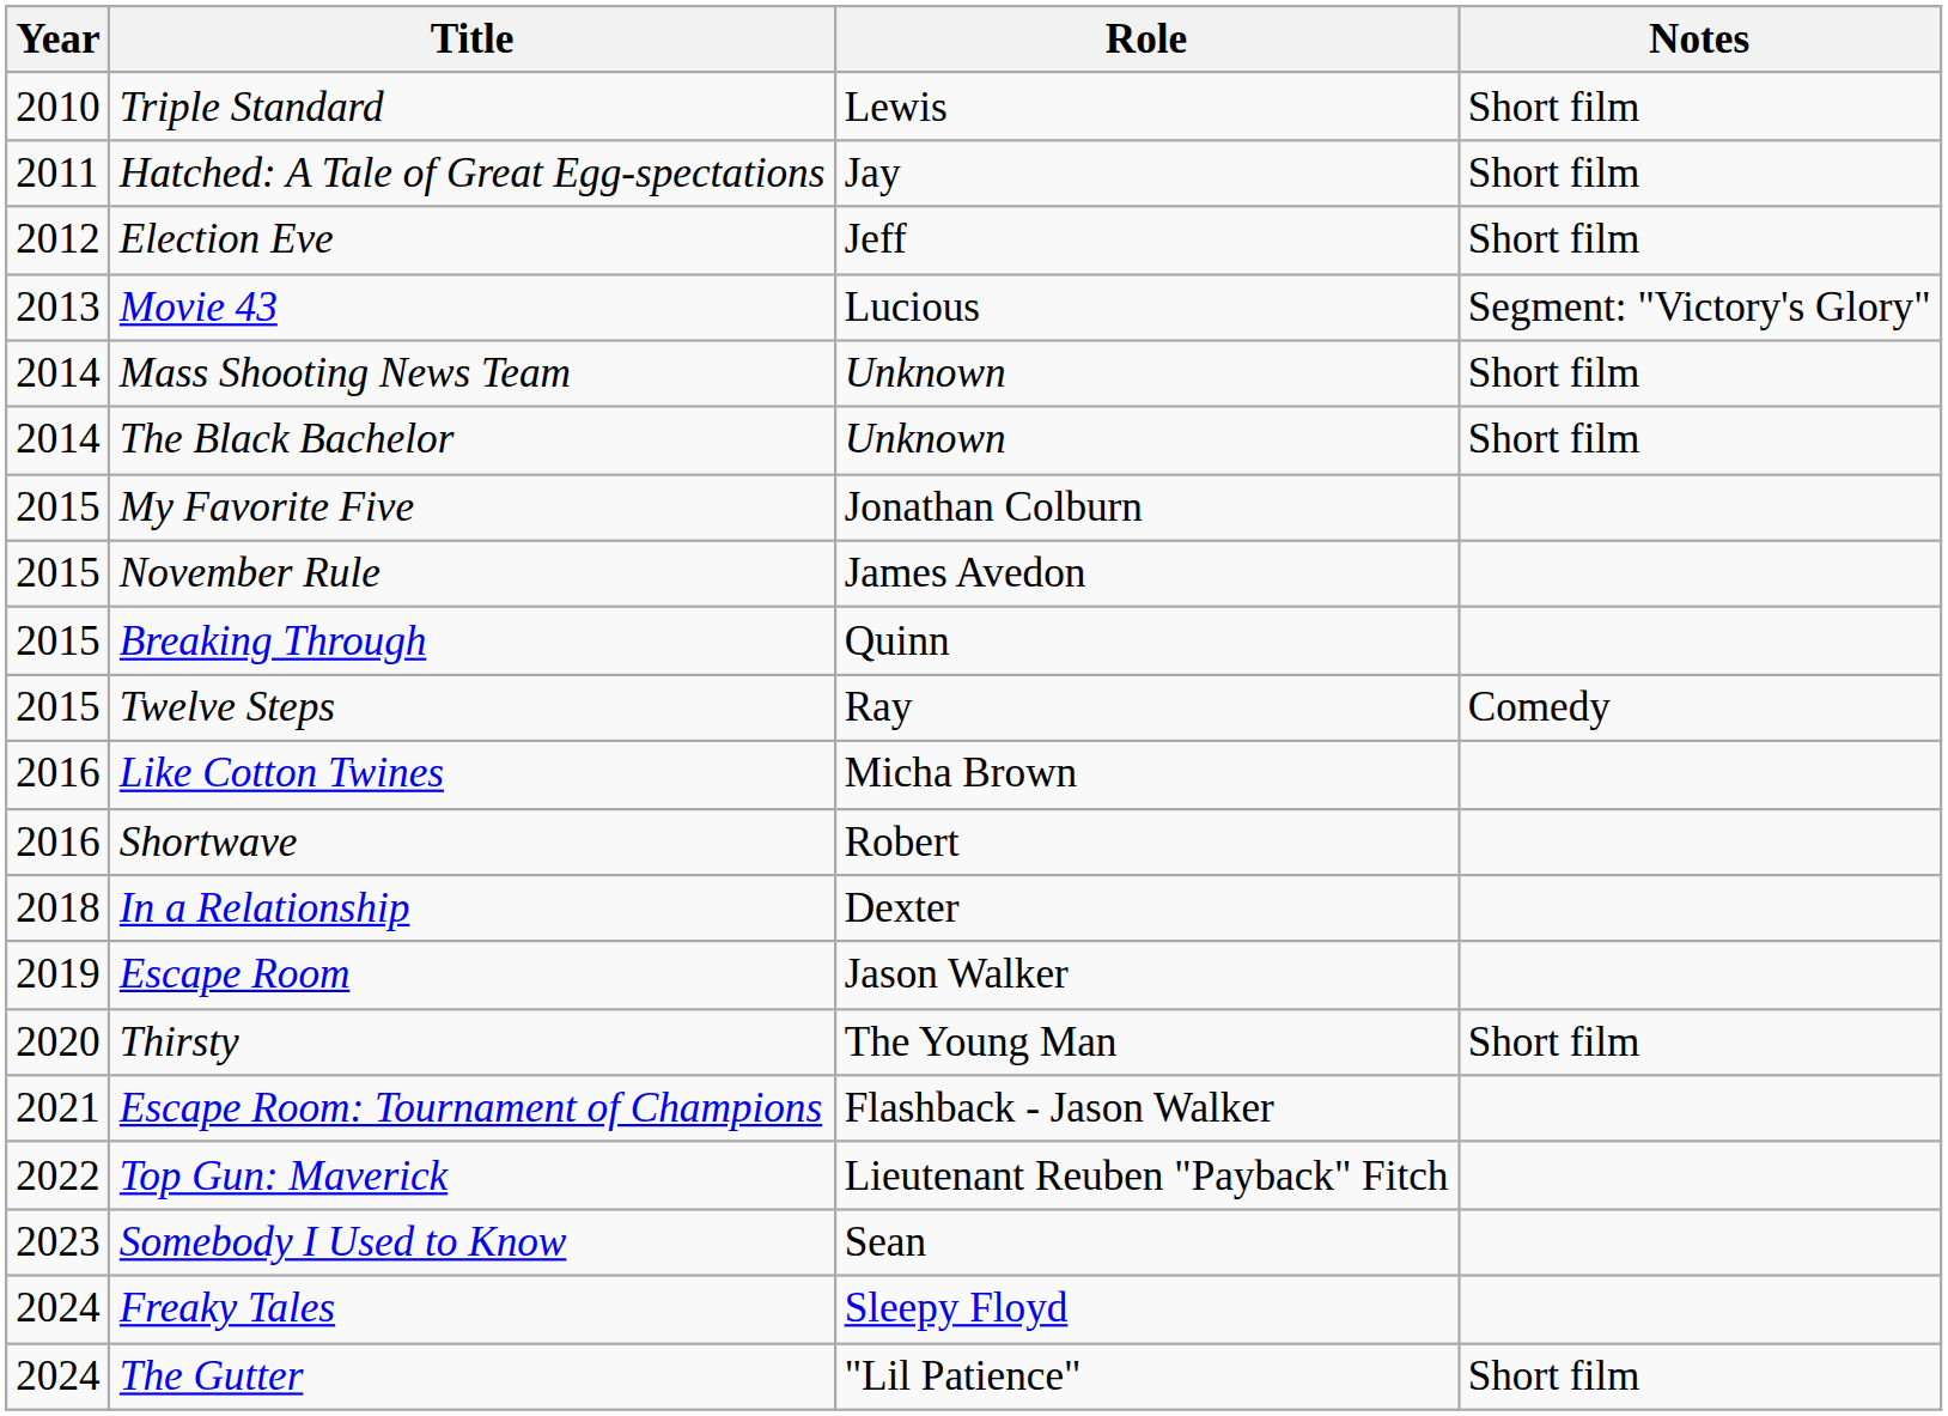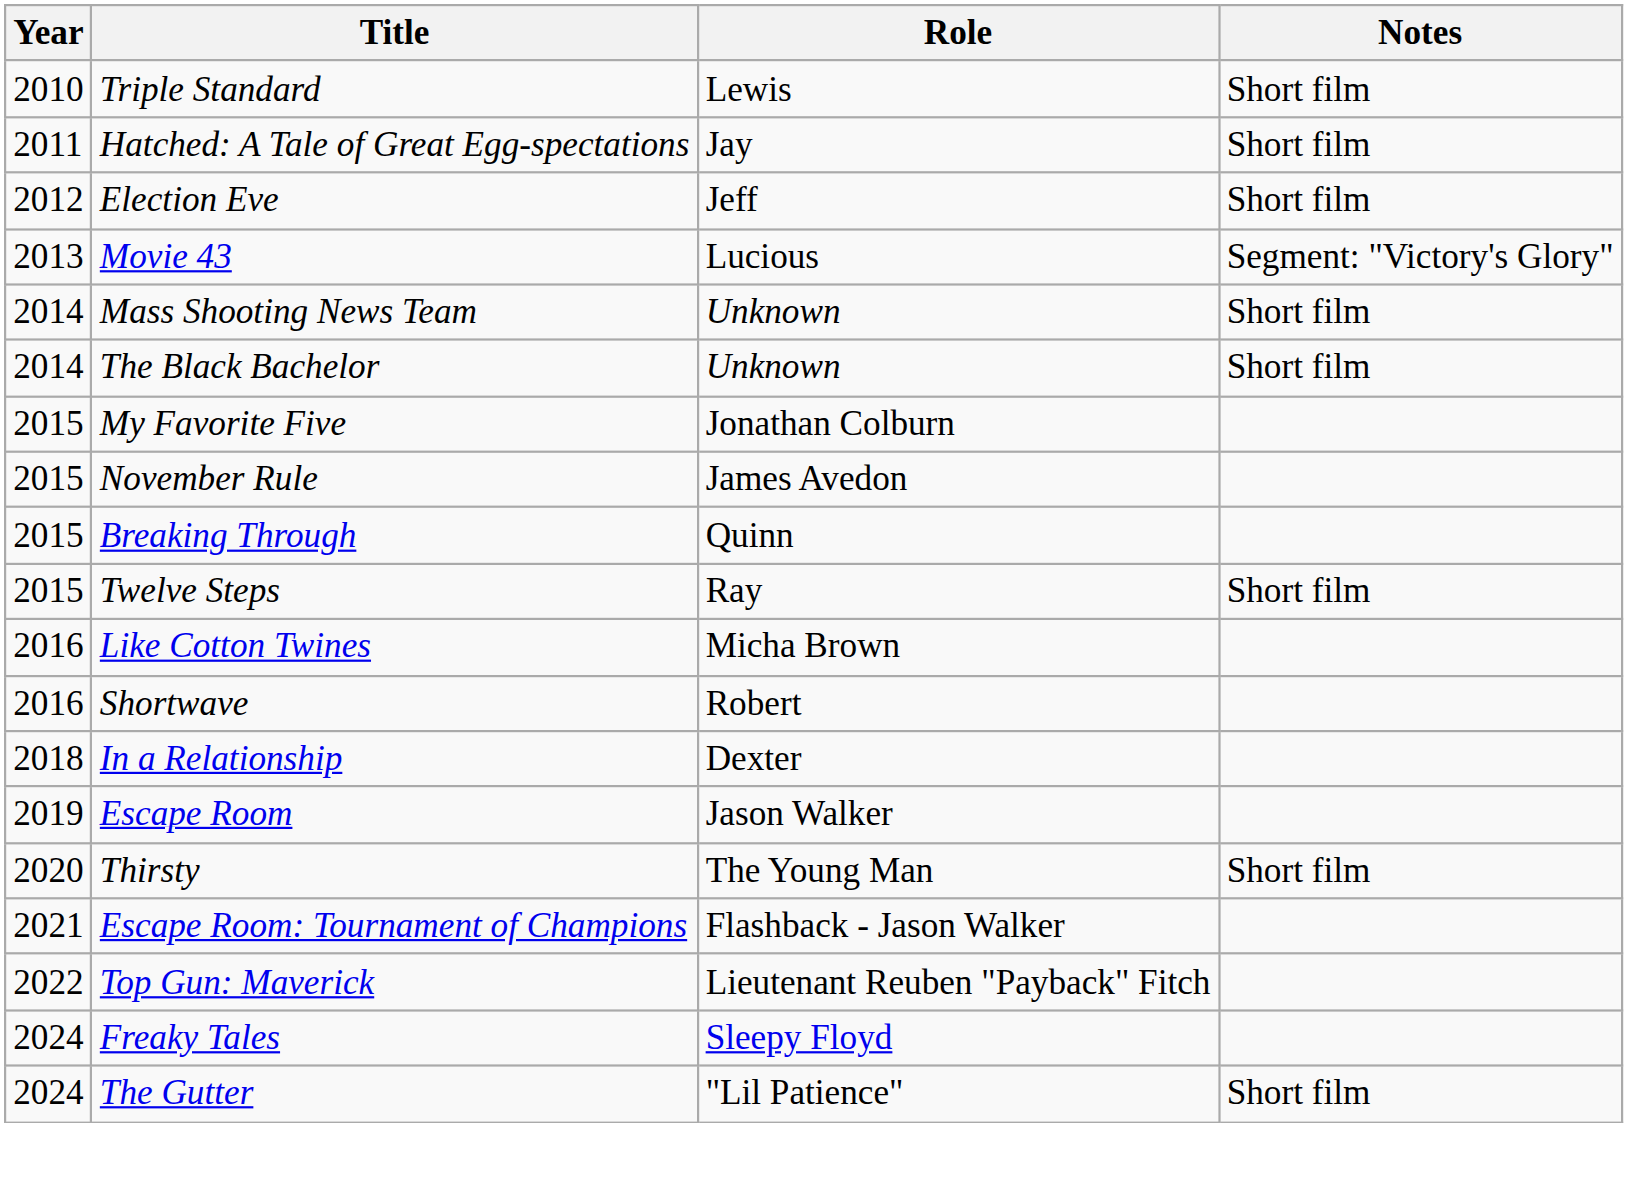Twelve Steps | Notes: Comedy -> Short film
- row: 2023 | Somebody I Used to Know | Sean
